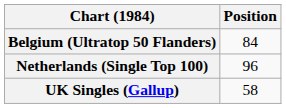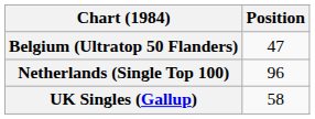Belgium (Ultratop 50 Flanders) | Position: 84 -> 47
